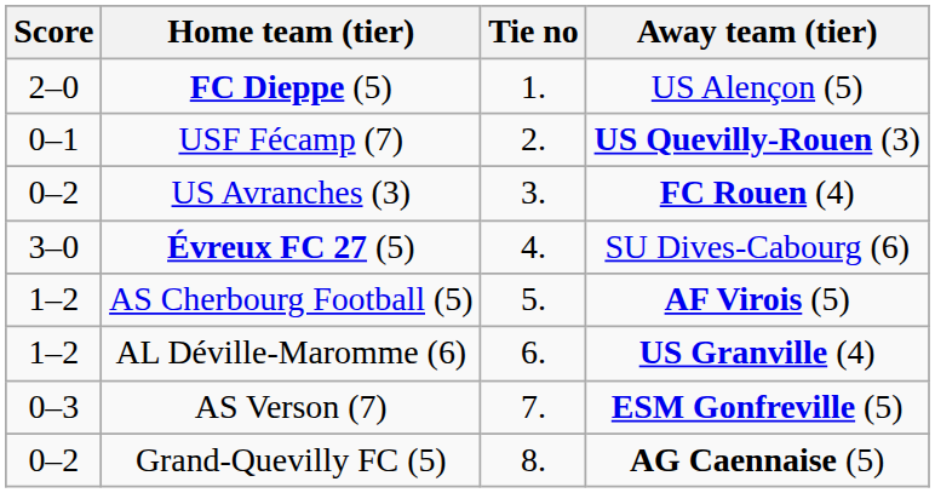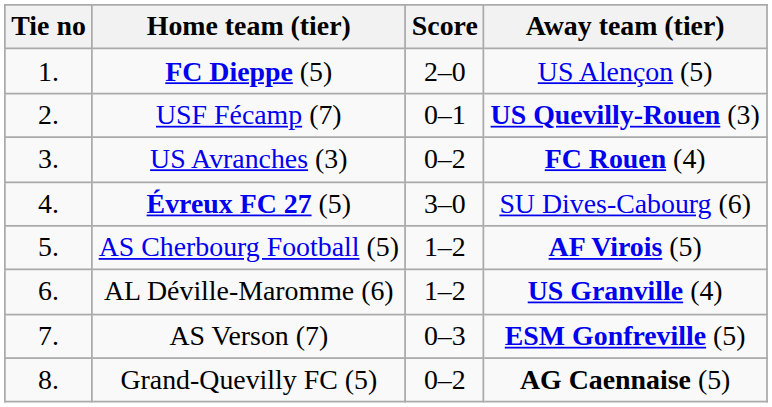columns swapped: Tie no <-> Score
